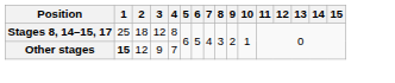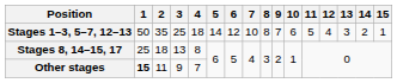+ row: Stages 1–3, 5–7, 12–13 | 50 | 35 | 25 | 18 | 14 | 12 | 10 | 8 | 7 | 6 | 5 | 4 | 3 | 2 | 1
Stages 8, 14–15, 17 | 3: 12 -> 13
Other stages | 2: 12 -> 11
